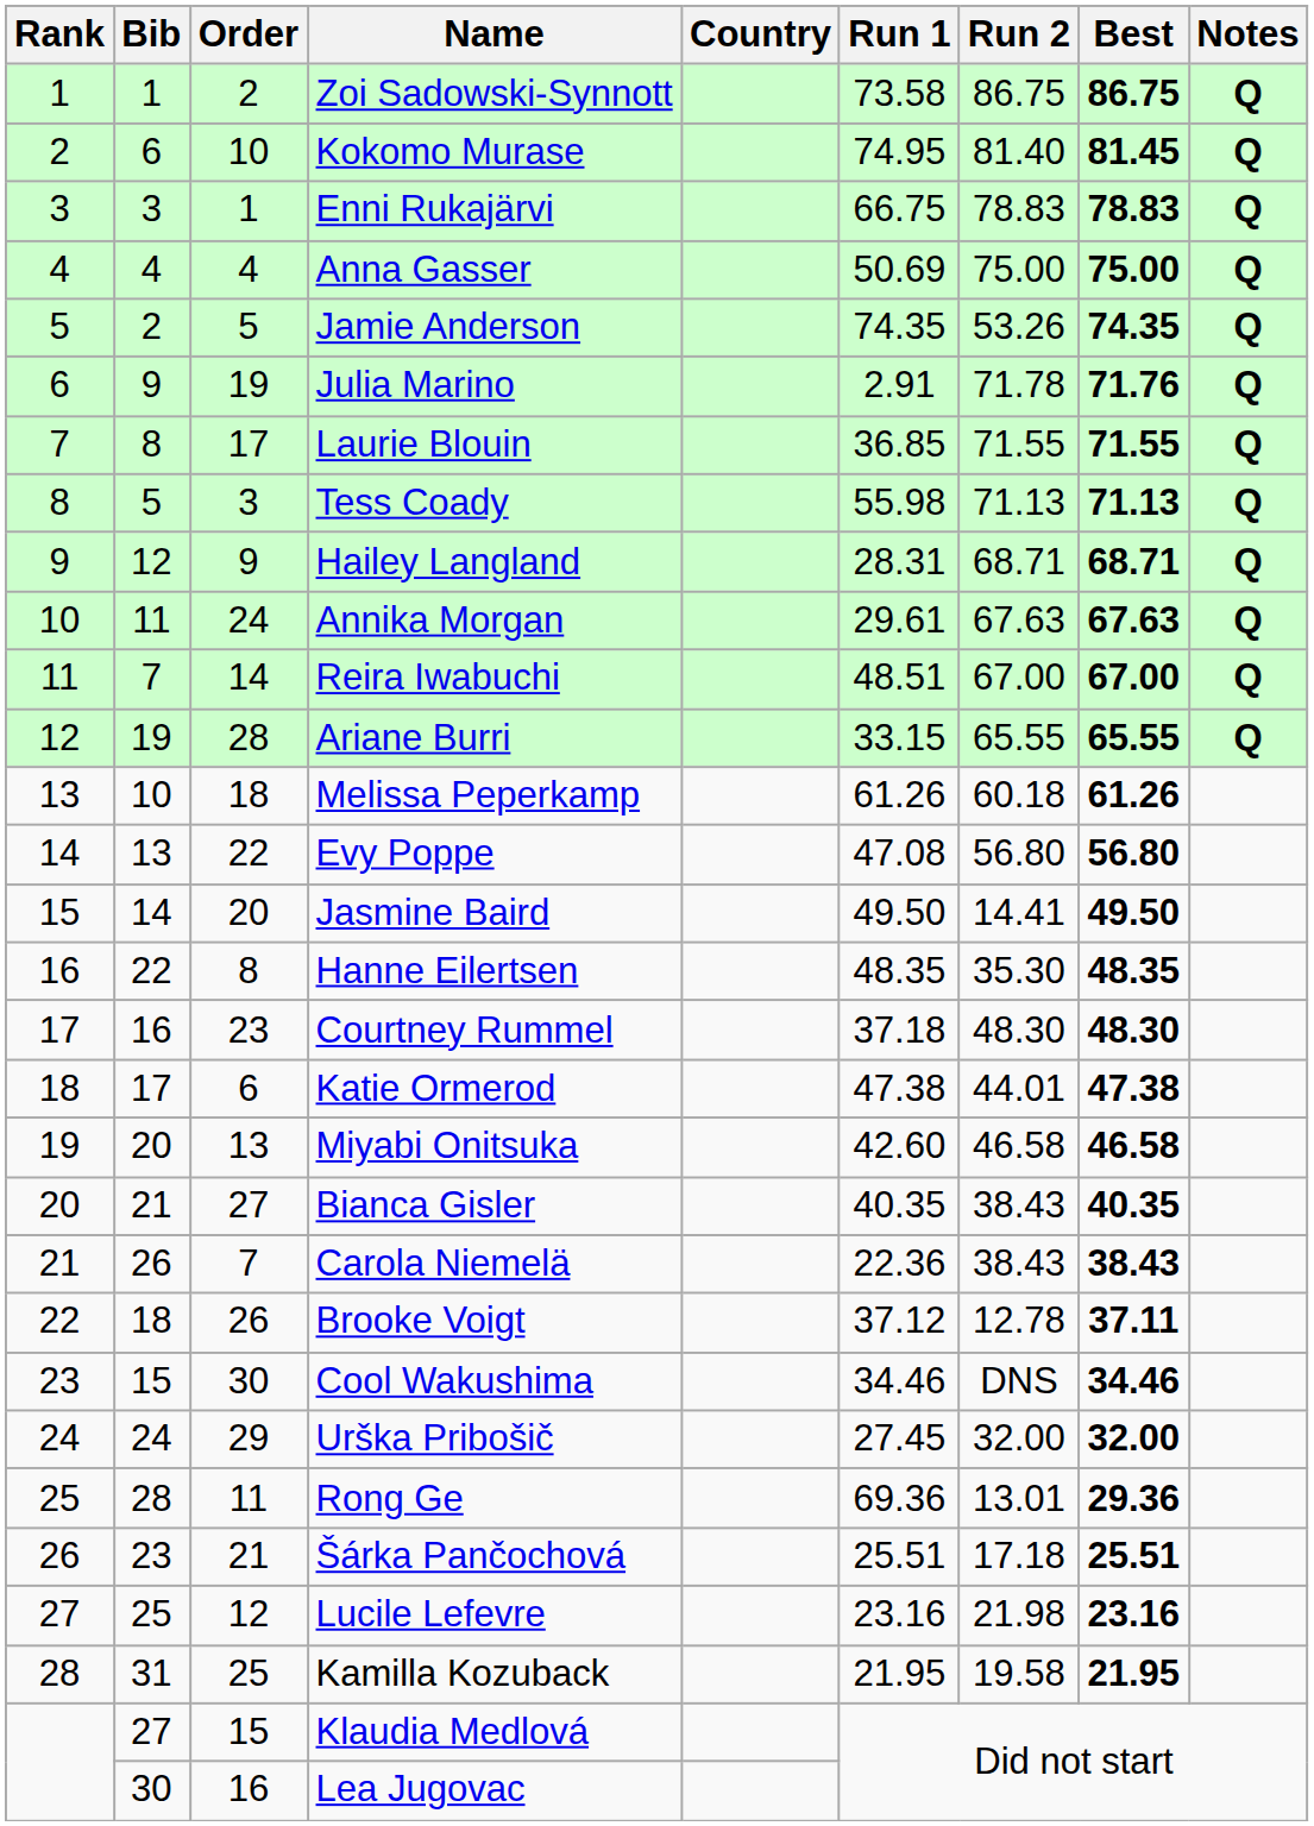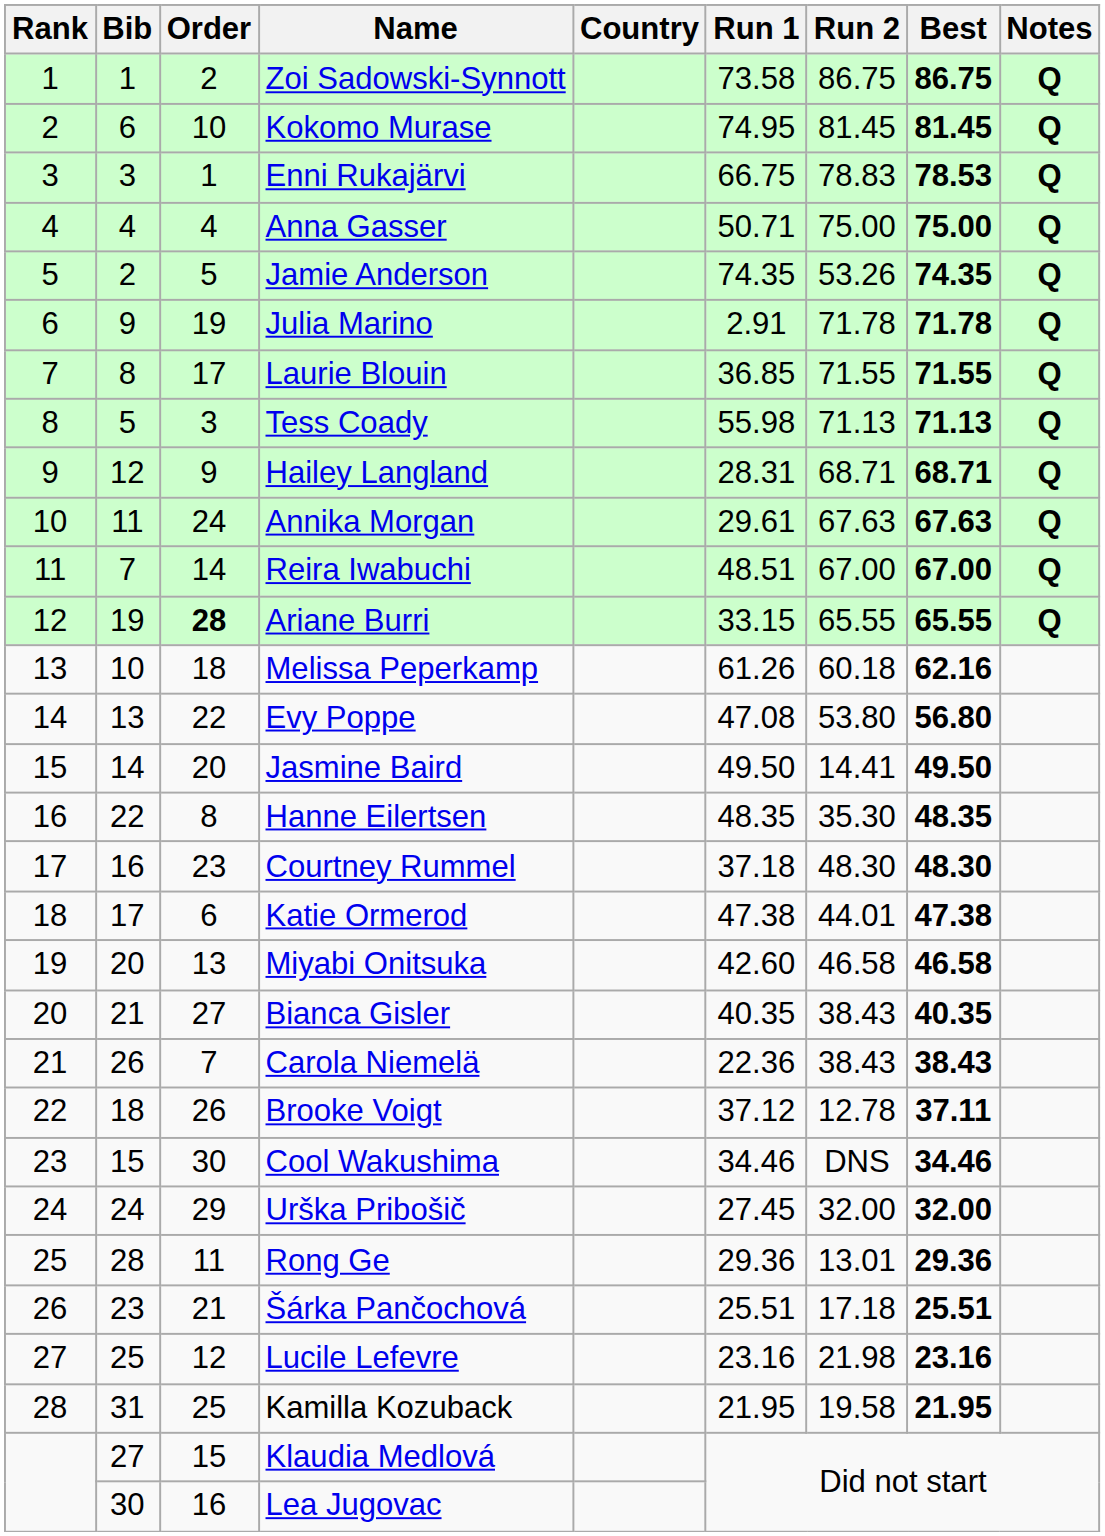Kokomo Murase | Run 2: 81.40 -> 81.45
Enni Rukajärvi | Best: 78.83 -> 78.53
Anna Gasser | Run 1: 50.69 -> 50.71
Julia Marino | Best: 71.76 -> 71.78
Ariane Burri | Order: normal -> bold
Melissa Peperkamp | Best: 61.26 -> 62.16
Evy Poppe | Run 2: 56.80 -> 53.80
Rong Ge | Run 1: 69.36 -> 29.36
